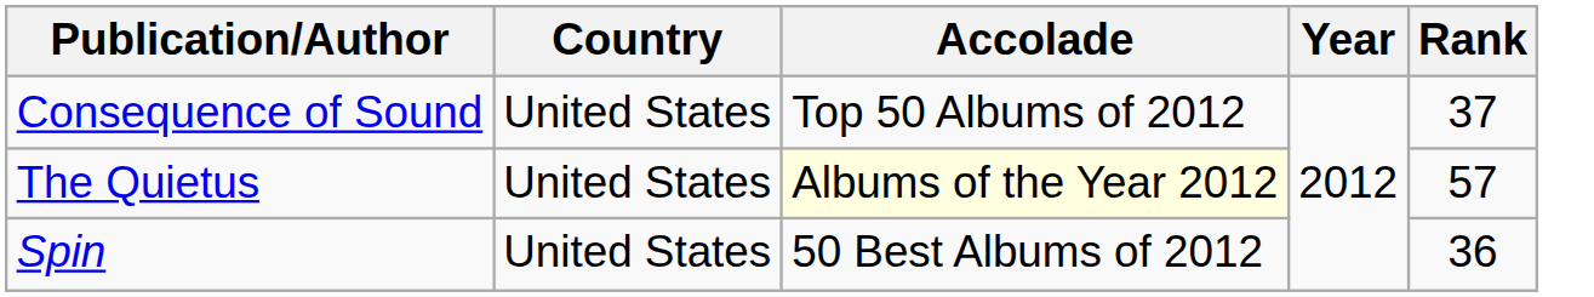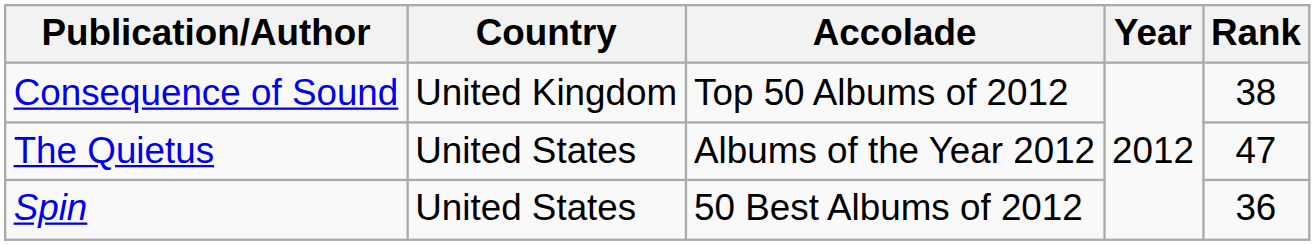Consequence of Sound | Country: United States -> United Kingdom
Consequence of Sound | Rank: 37 -> 38
The Quietus | Accolade: lightyellow background -> no background
The Quietus | Rank: 57 -> 47
